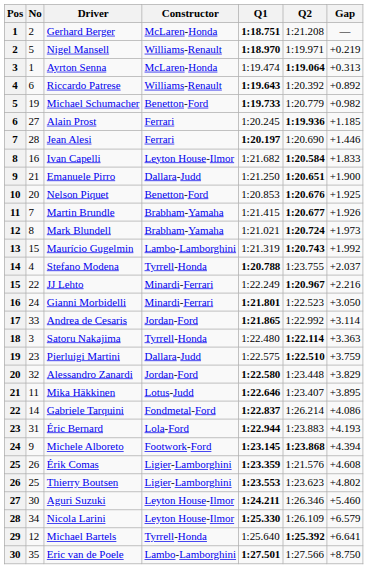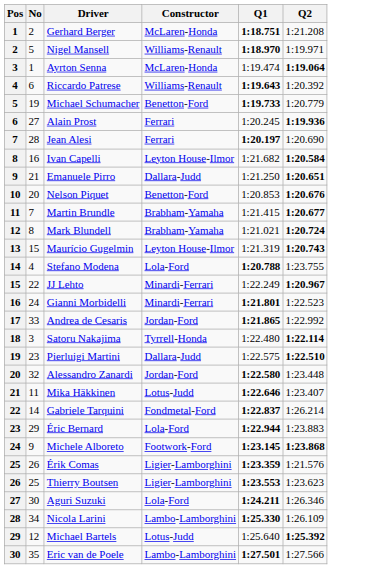- column: Gap | — | +0.219 | +0.313 | +0.892 | +0.982 | +1.185 | +1.446 | +1.833 | +1.900 | +1.925 | +1.926 | +1.973 | +1.992 | +2.037 | +2.216 | +3.050 | +3.114 | +3.363 | +3.759 | +3.829 | +3.895 | +4.086 | +4.193 | +4.394 | +4.608 | +4.802 | +5.460 | +6.579 | +6.641 | +8.750
Maurício Gugelmin | Constructor: Lambo-Lamborghini -> Leyton House-Ilmor
Stefano Modena | Constructor: Tyrrell-Honda -> Lola-Ford
Éric Bernard | No: 31 -> 29
Aguri Suzuki | Constructor: Leyton House-Ilmor -> Lola-Ford
Nicola Larini | Constructor: Leyton House-Ilmor -> Lambo-Lamborghini
Michael Bartels | Constructor: Tyrrell-Honda -> Lotus-Judd
